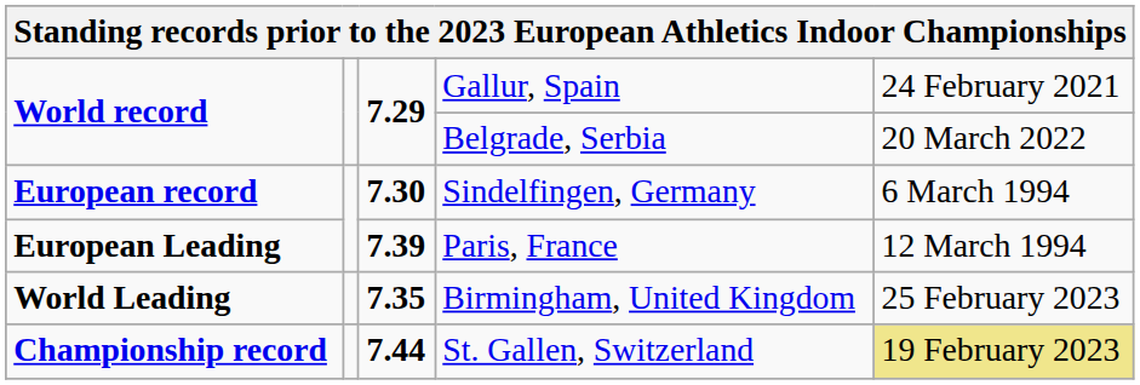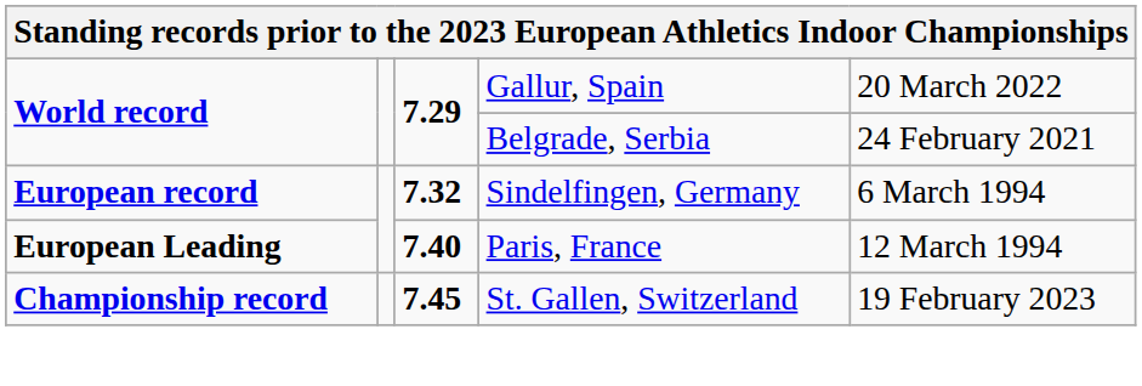Gallur, Spain | column 5: 24 February 2021 -> 20 March 2022
Belgrade, Serbia | column 5: 20 March 2022 -> 24 February 2021
Sindelfingen, Germany | column 3: 7.30 -> 7.32
Paris, France | column 3: 7.39 -> 7.40
- row: World Leading | 7.35 | Birmingham, United Kingdom | 25 February 2023
St. Gallen, Switzerland | column 3: 7.44 -> 7.45
St. Gallen, Switzerland | column 5: khaki background -> no background
